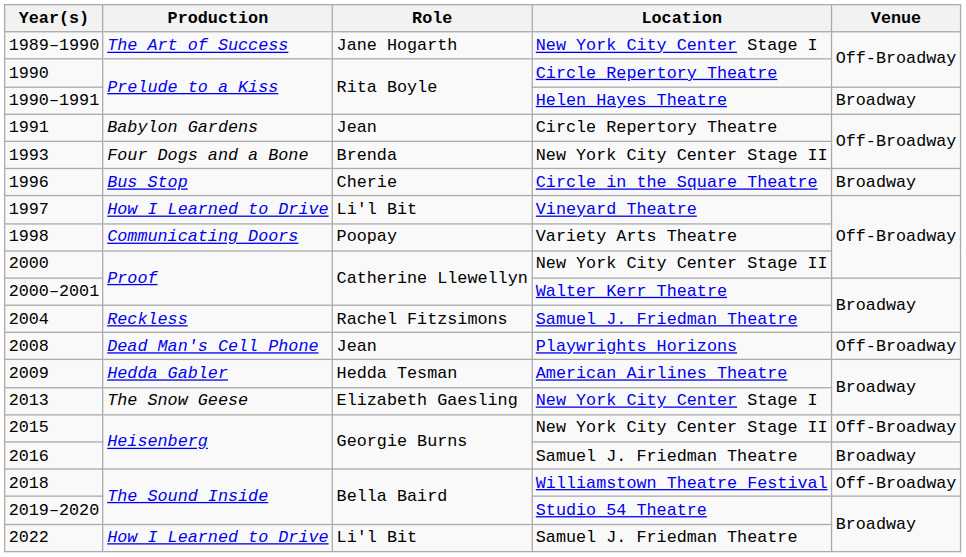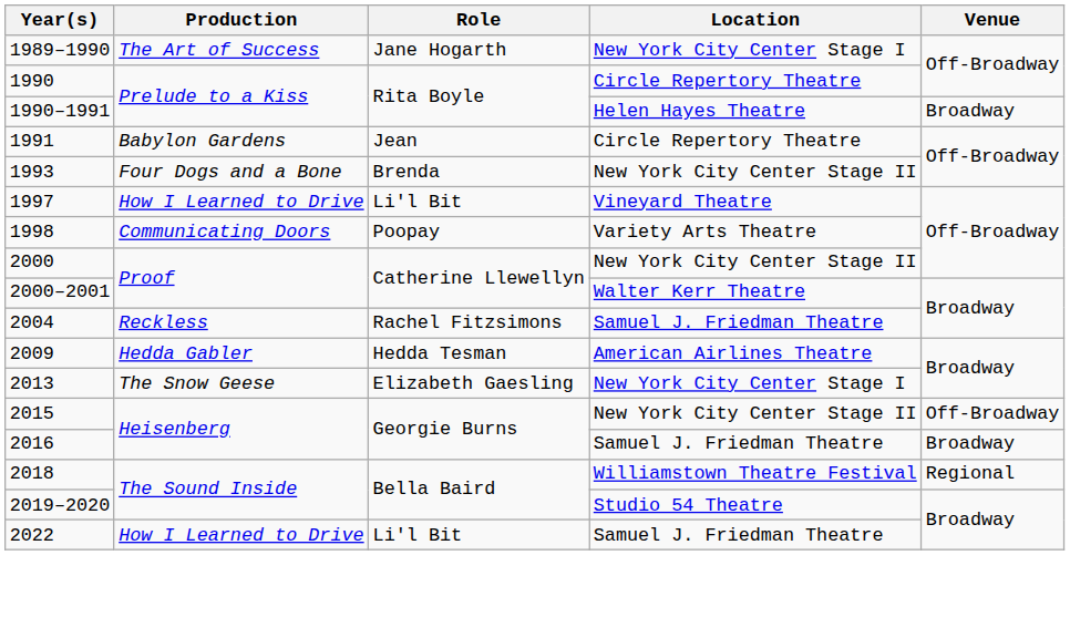- row: 1996 | Bus Stop | Cherie | Circle in the Square Theatre | Broadway
- row: 2008 | Dead Man's Cell Phone | Jean | Playwrights Horizons | Off-Broadway
2018 | Venue: Off-Broadway -> Regional
